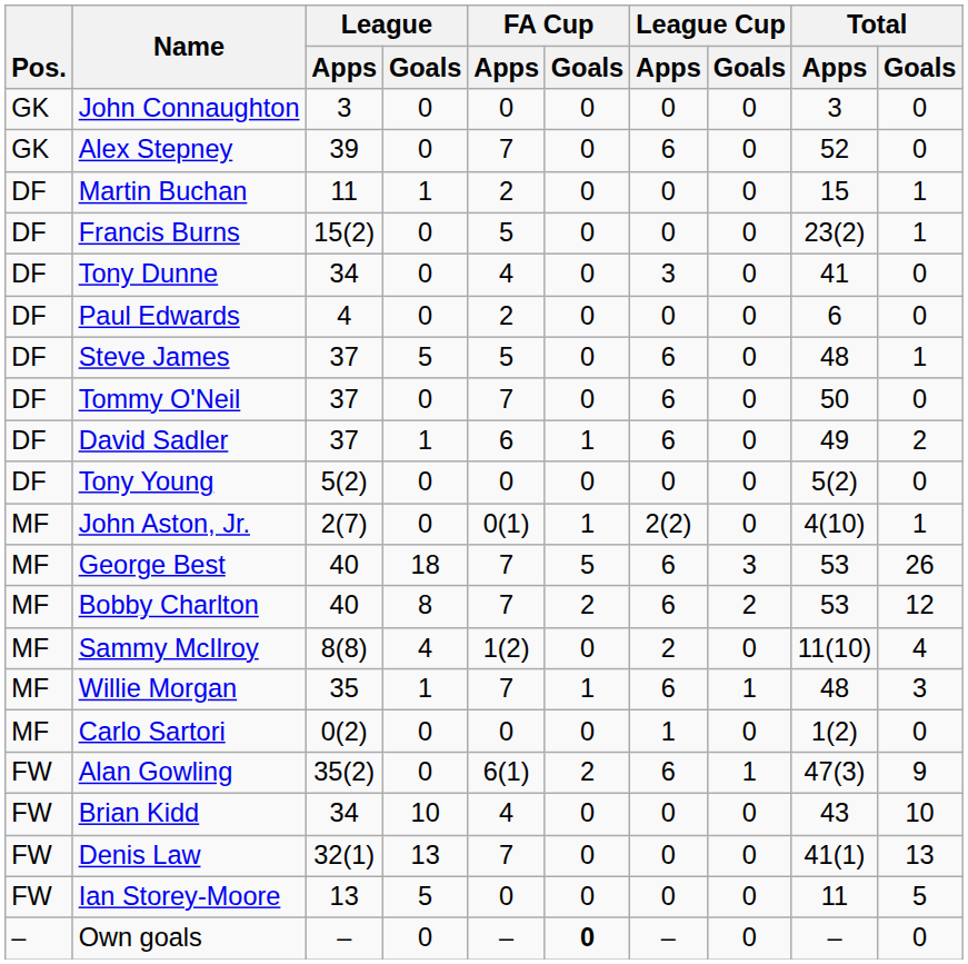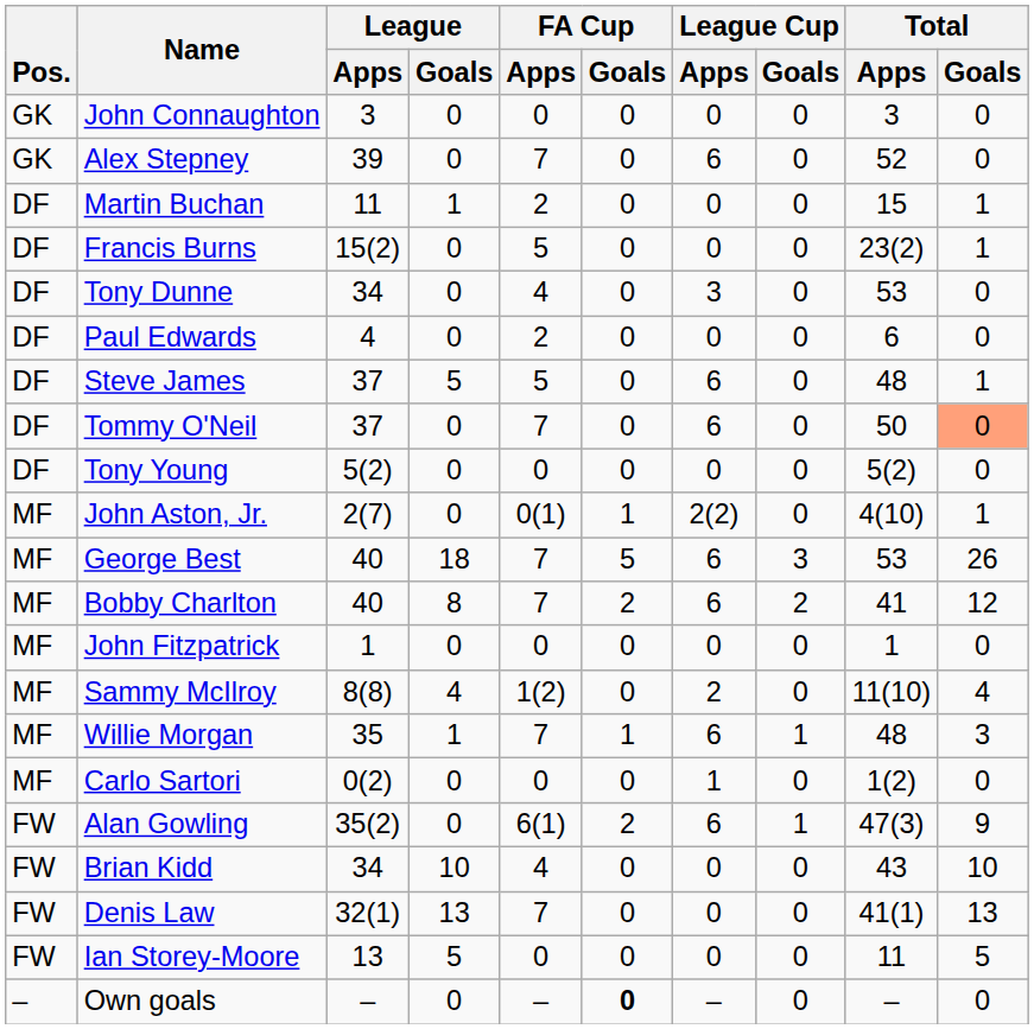Tony Dunne | Total / Apps: 41 -> 53
Tommy O'Neil | Total / Goals: no background -> lightsalmon background
- row: DF | David Sadler | 37 | 1 | 6 | 1 | 6 | 0 | 49 | 2
Bobby Charlton | Total / Apps: 53 -> 41
+ row: MF | John Fitzpatrick | 1 | 0 | 0 | 0 | 0 | 0 | 1 | 0
